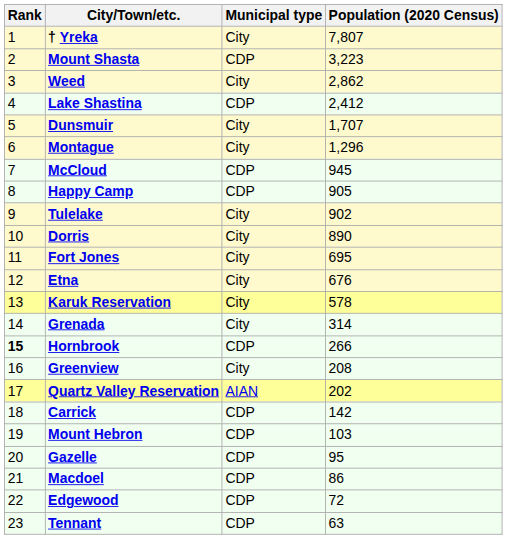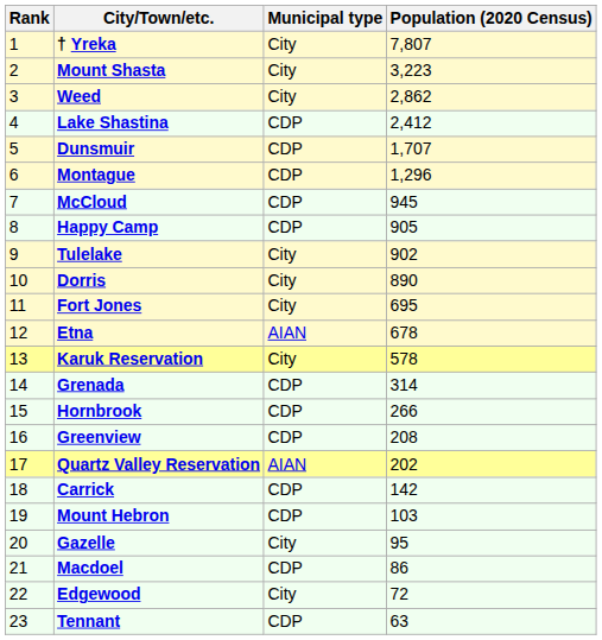Mount Shasta | Municipal type: CDP -> City
Dunsmuir | Municipal type: City -> CDP
Montague | Municipal type: City -> CDP
Etna | Municipal type: City -> AIAN
Etna | Population (2020 Census): 676 -> 678
Grenada | Municipal type: City -> CDP
Hornbrook | Rank: bold -> normal
Greenview | Municipal type: City -> CDP
Gazelle | Municipal type: CDP -> City
Edgewood | Municipal type: CDP -> City
